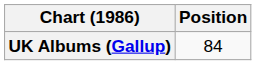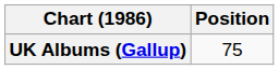UK Albums (Gallup) | Position: 84 -> 75
